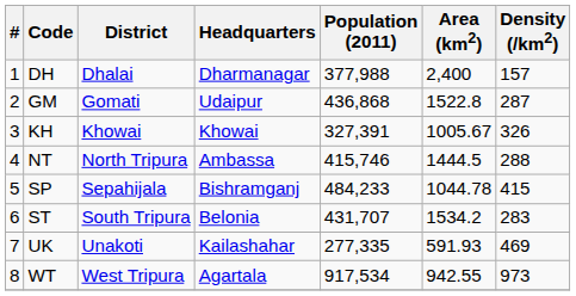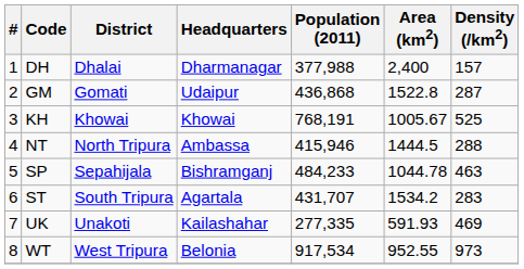KH | Population (2011): 327,391 -> 768,191
KH | Density (/km2): 326 -> 525
NT | Population (2011): 415,746 -> 415,946
SP | Density (/km2): 415 -> 463
ST | Headquarters: Belonia -> Agartala
WT | Headquarters: Agartala -> Belonia
WT | Area (km2): 942.55 -> 952.55
